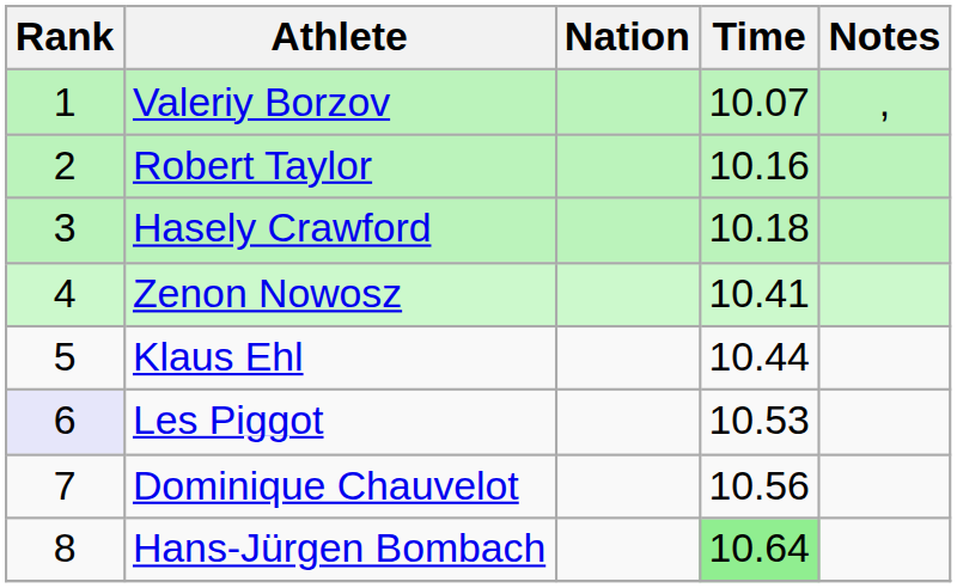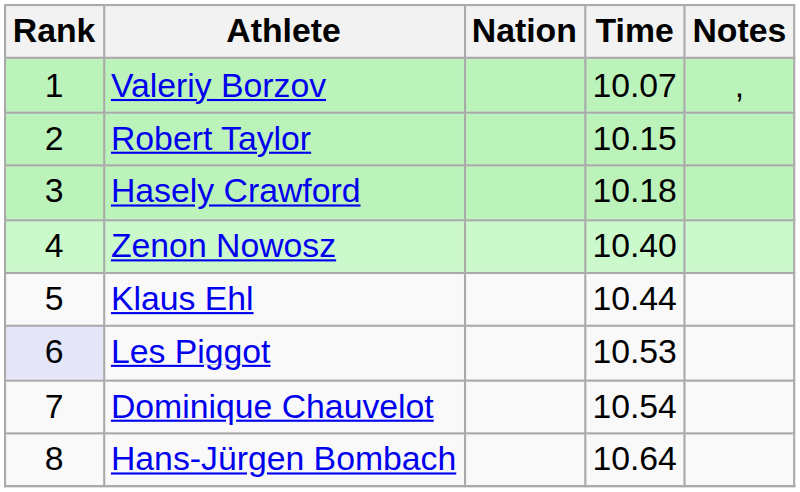Robert Taylor | Time: 10.16 -> 10.15
Zenon Nowosz | Time: 10.41 -> 10.40
Dominique Chauvelot | Time: 10.56 -> 10.54
Hans-Jürgen Bombach | Time: lightgreen background -> no background
